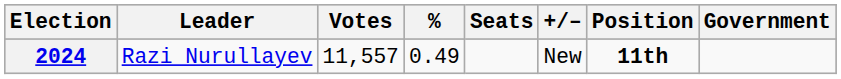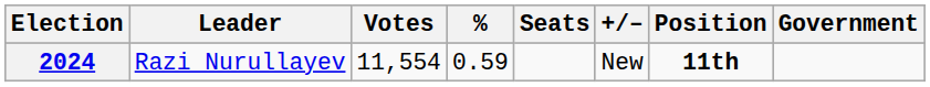2024 | Votes: 11,557 -> 11,554
2024 | %: 0.49 -> 0.59
